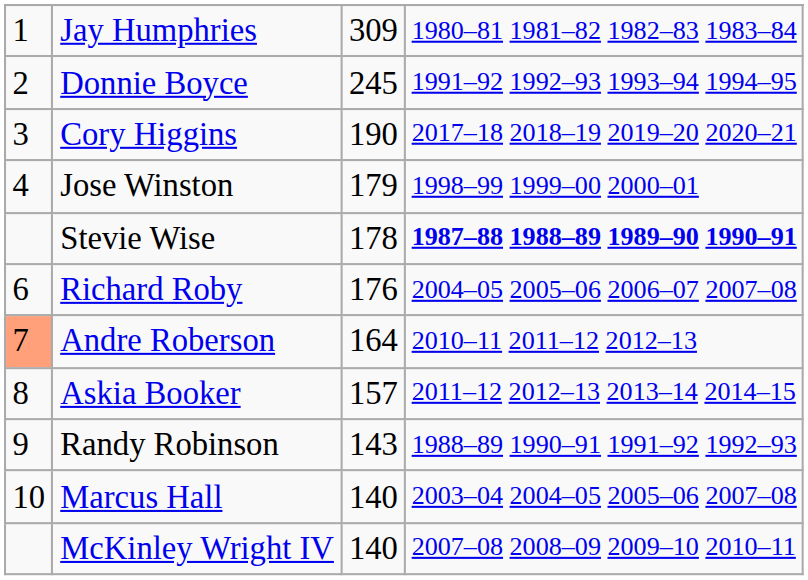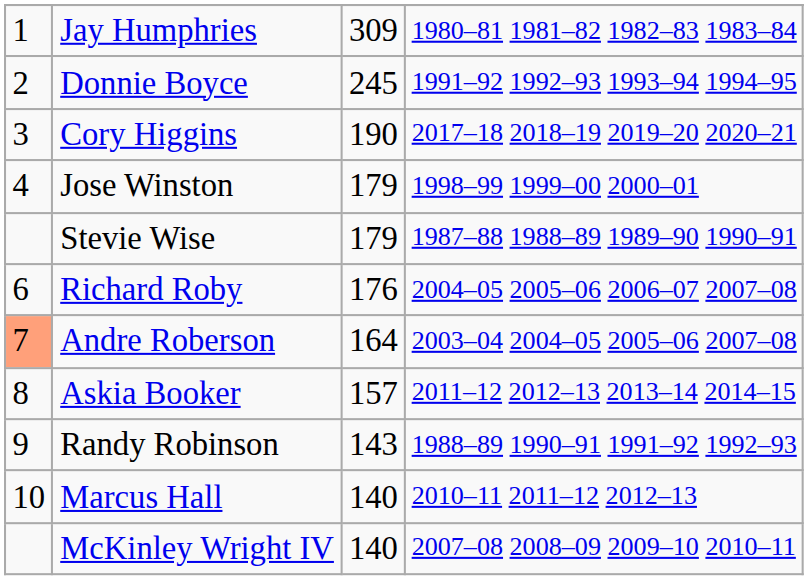Stevie Wise | column 3: 178 -> 179
Stevie Wise | column 4: bold -> normal
Andre Roberson | column 4: 2010–11 2011–12 2012–13 -> 2003–04 2004–05 2005–06 2007–08
Marcus Hall | column 4: 2003–04 2004–05 2005–06 2007–08 -> 2010–11 2011–12 2012–13
